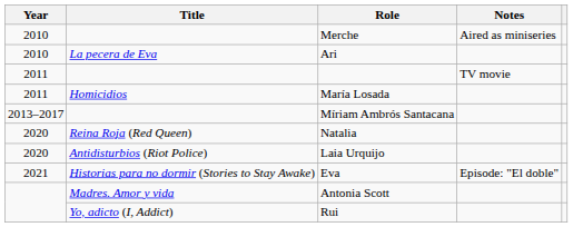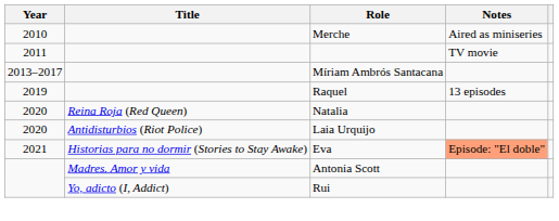- row: 2010 | La pecera de Eva | Ari
- row: 2011 | Homicidios | María Losada
+ row: 2019 | Raquel | 13 episodes
Eva | Notes: no background -> lightsalmon background
